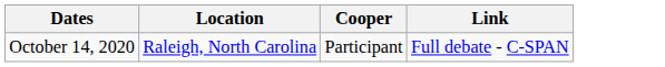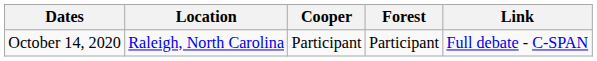+ column: Forest | Participant
